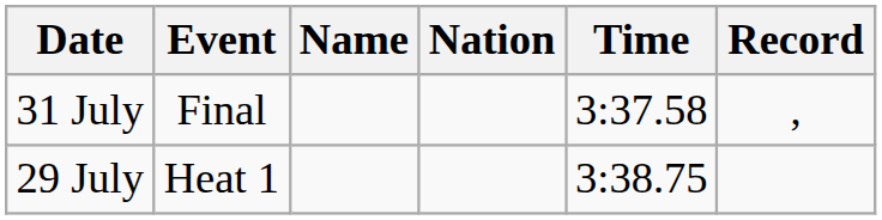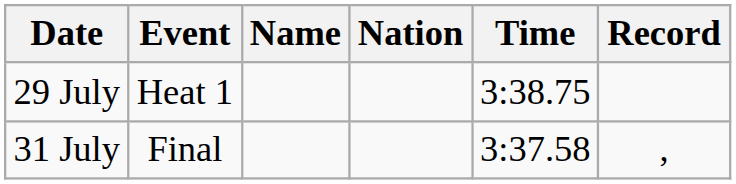rows swapped: 29 July <-> 31 July
